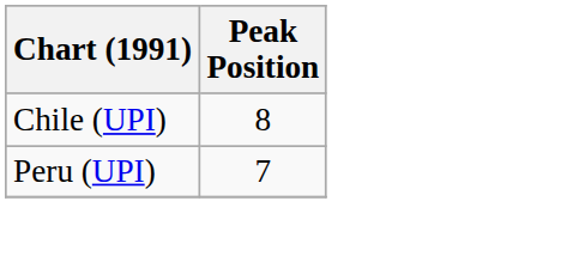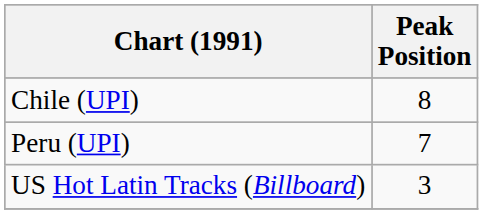+ row: US Hot Latin Tracks (Billboard) | 3
